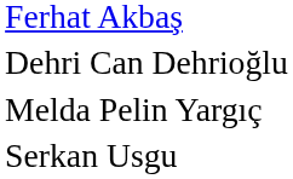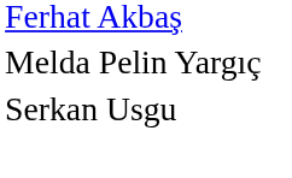- row: Dehri Can Dehrioğlu
